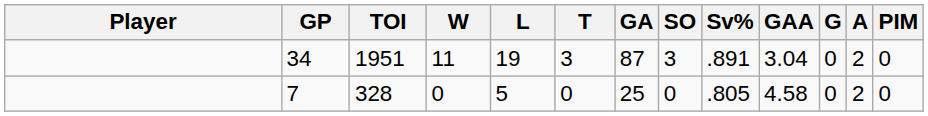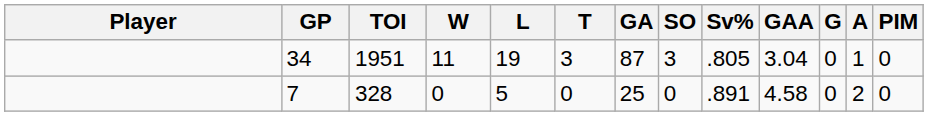34 | Sv%: .891 -> .805
34 | A: 2 -> 1
7 | Sv%: .805 -> .891
